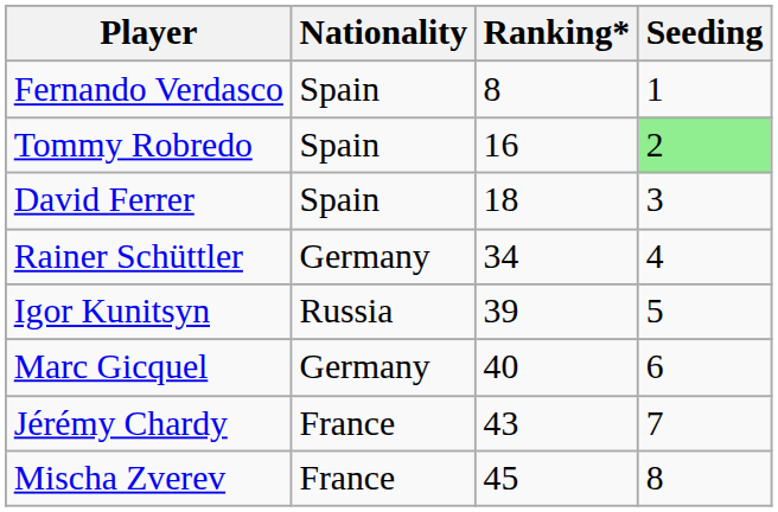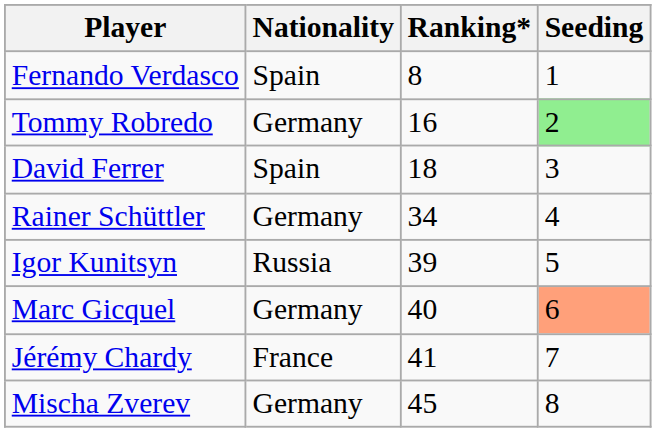Tommy Robredo | Nationality: Spain -> Germany
Marc Gicquel | Seeding: no background -> lightsalmon background
Jérémy Chardy | Ranking*: 43 -> 41
Mischa Zverev | Nationality: France -> Germany
